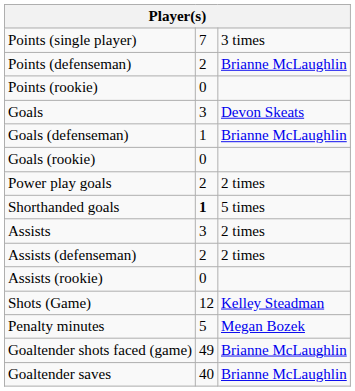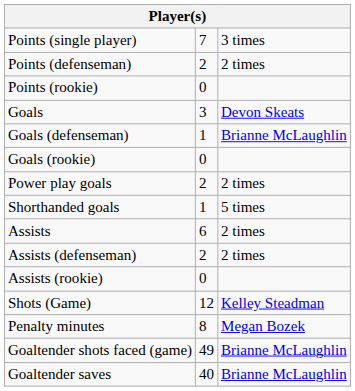Points (defenseman) | column 3: Brianne McLaughlin -> 2 times
Shorthanded goals | column 2: bold -> normal
Assists | column 2: 3 -> 6
Penalty minutes | column 2: 5 -> 8
